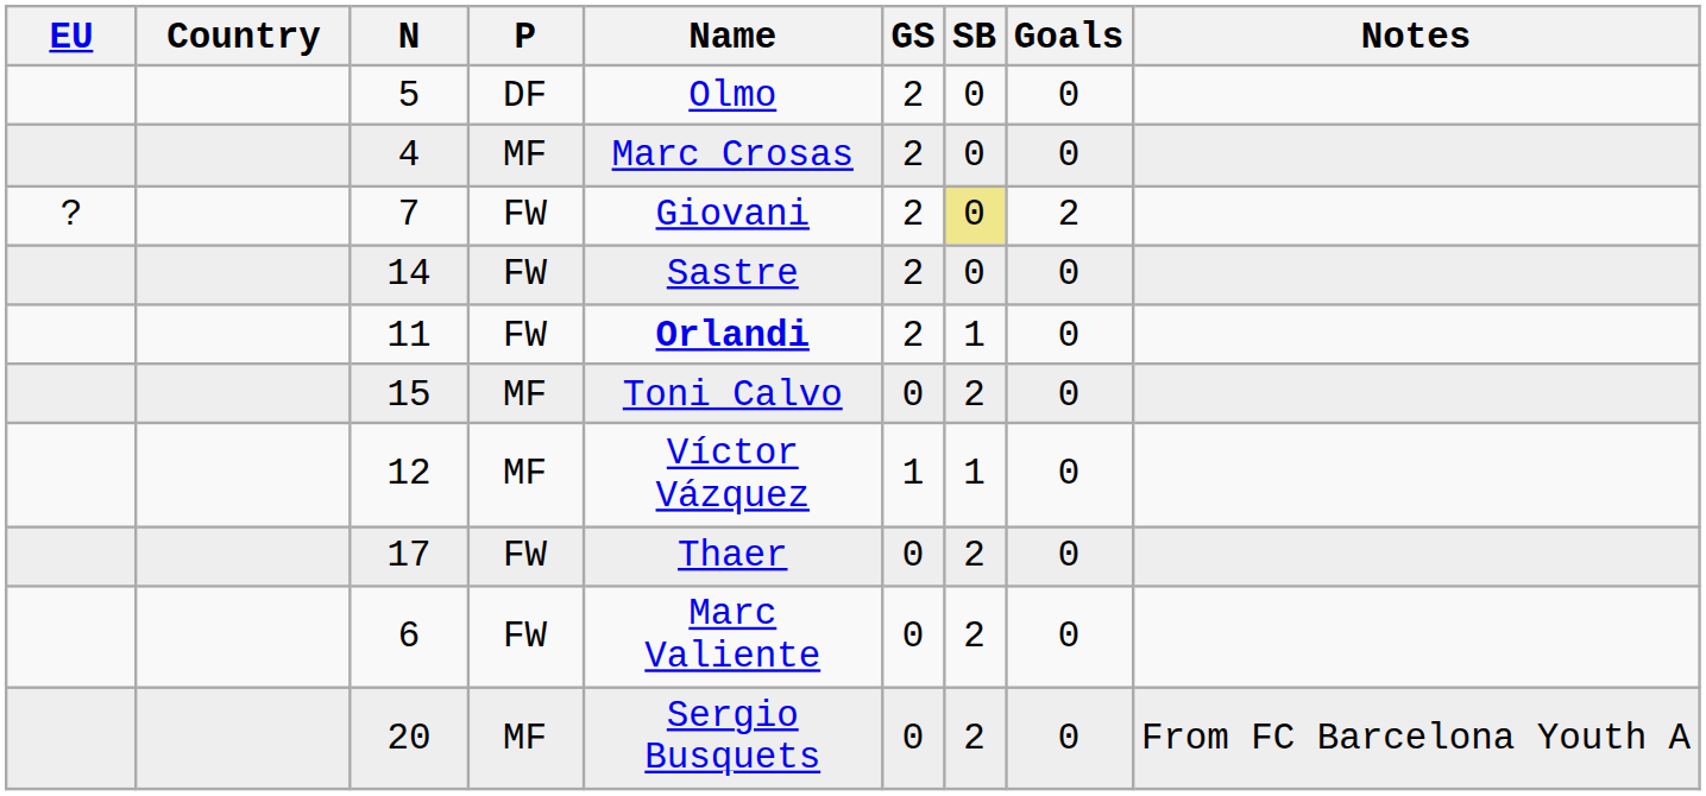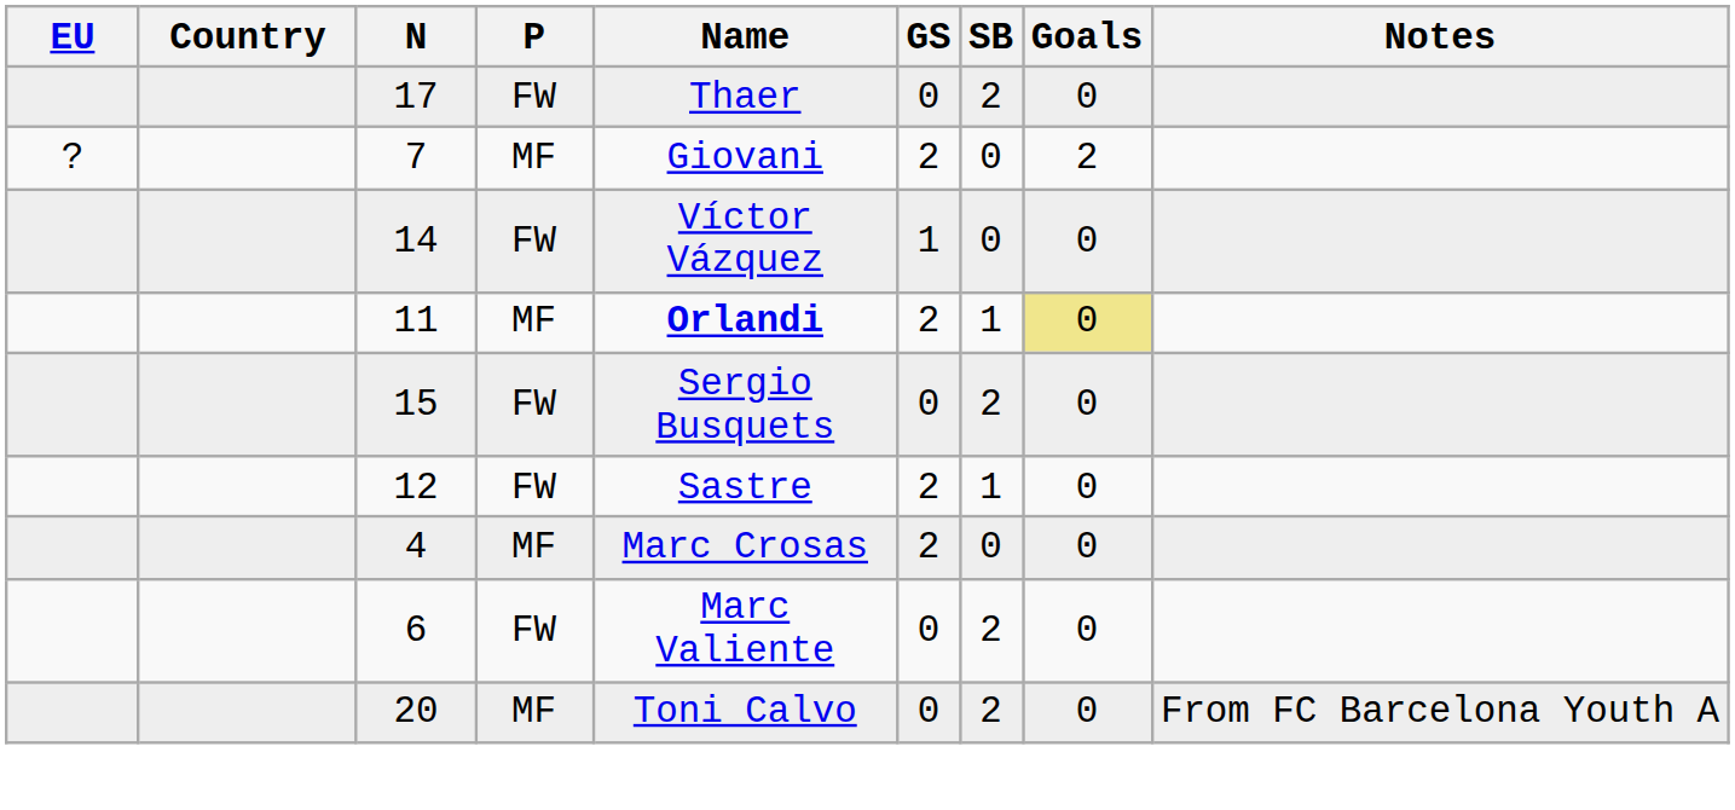- row: 5 | DF | Olmo | 2 | 0 | 0
rows swapped: 4 <-> 17
7 | P: FW -> MF
7 | SB: khaki background -> no background
14 | Name: Sastre -> Víctor Vázquez
14 | GS: 2 -> 1
11 | P: FW -> MF
11 | Goals: no background -> khaki background
15 | P: MF -> FW
15 | Name: Toni Calvo -> Sergio Busquets
12 | P: MF -> FW
12 | Name: Víctor Vázquez -> Sastre
12 | GS: 1 -> 2
20 | Name: Sergio Busquets -> Toni Calvo
